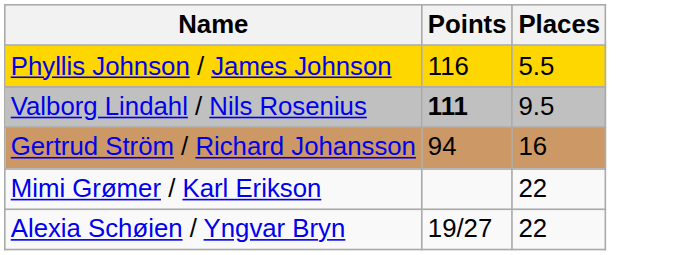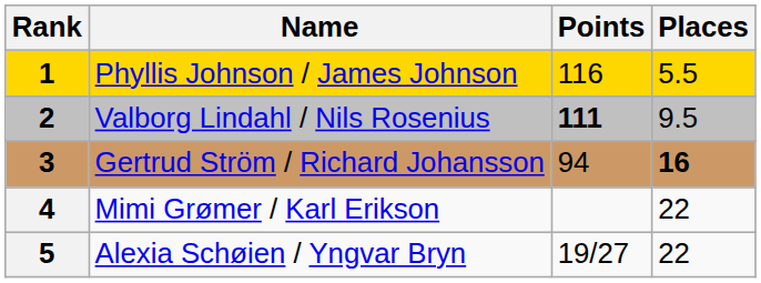+ column: Rank | 1 | 2 | 3 | 4 | 5
Gertrud Ström / Richard Johansson | Places: normal -> bold
